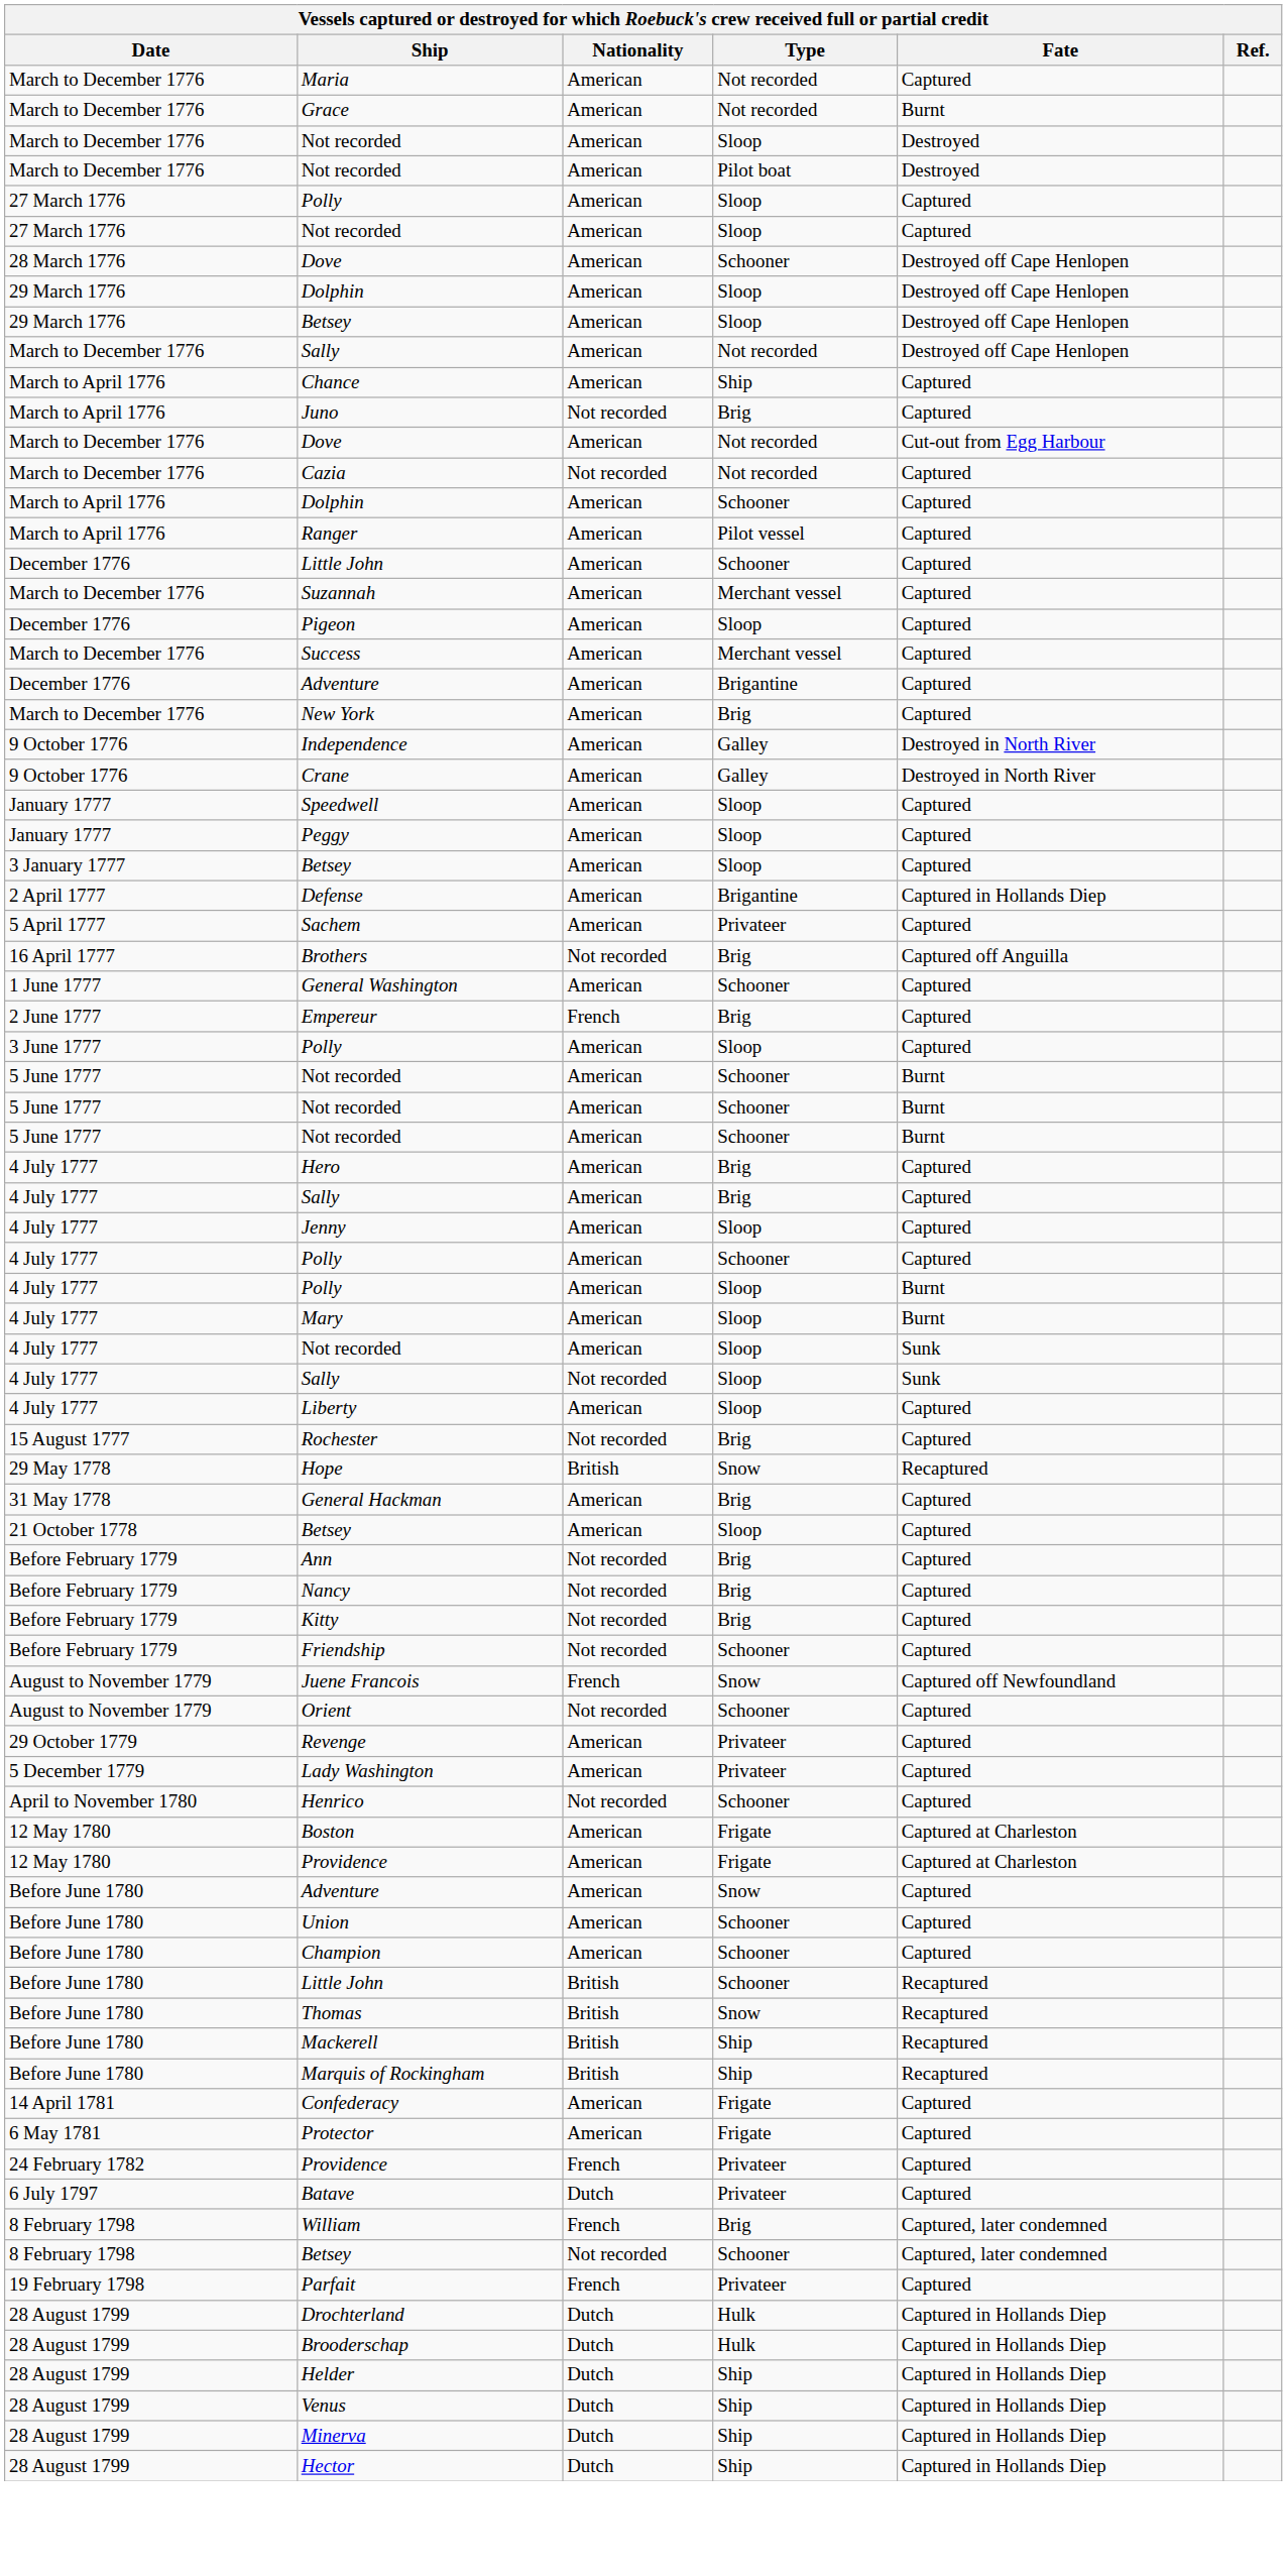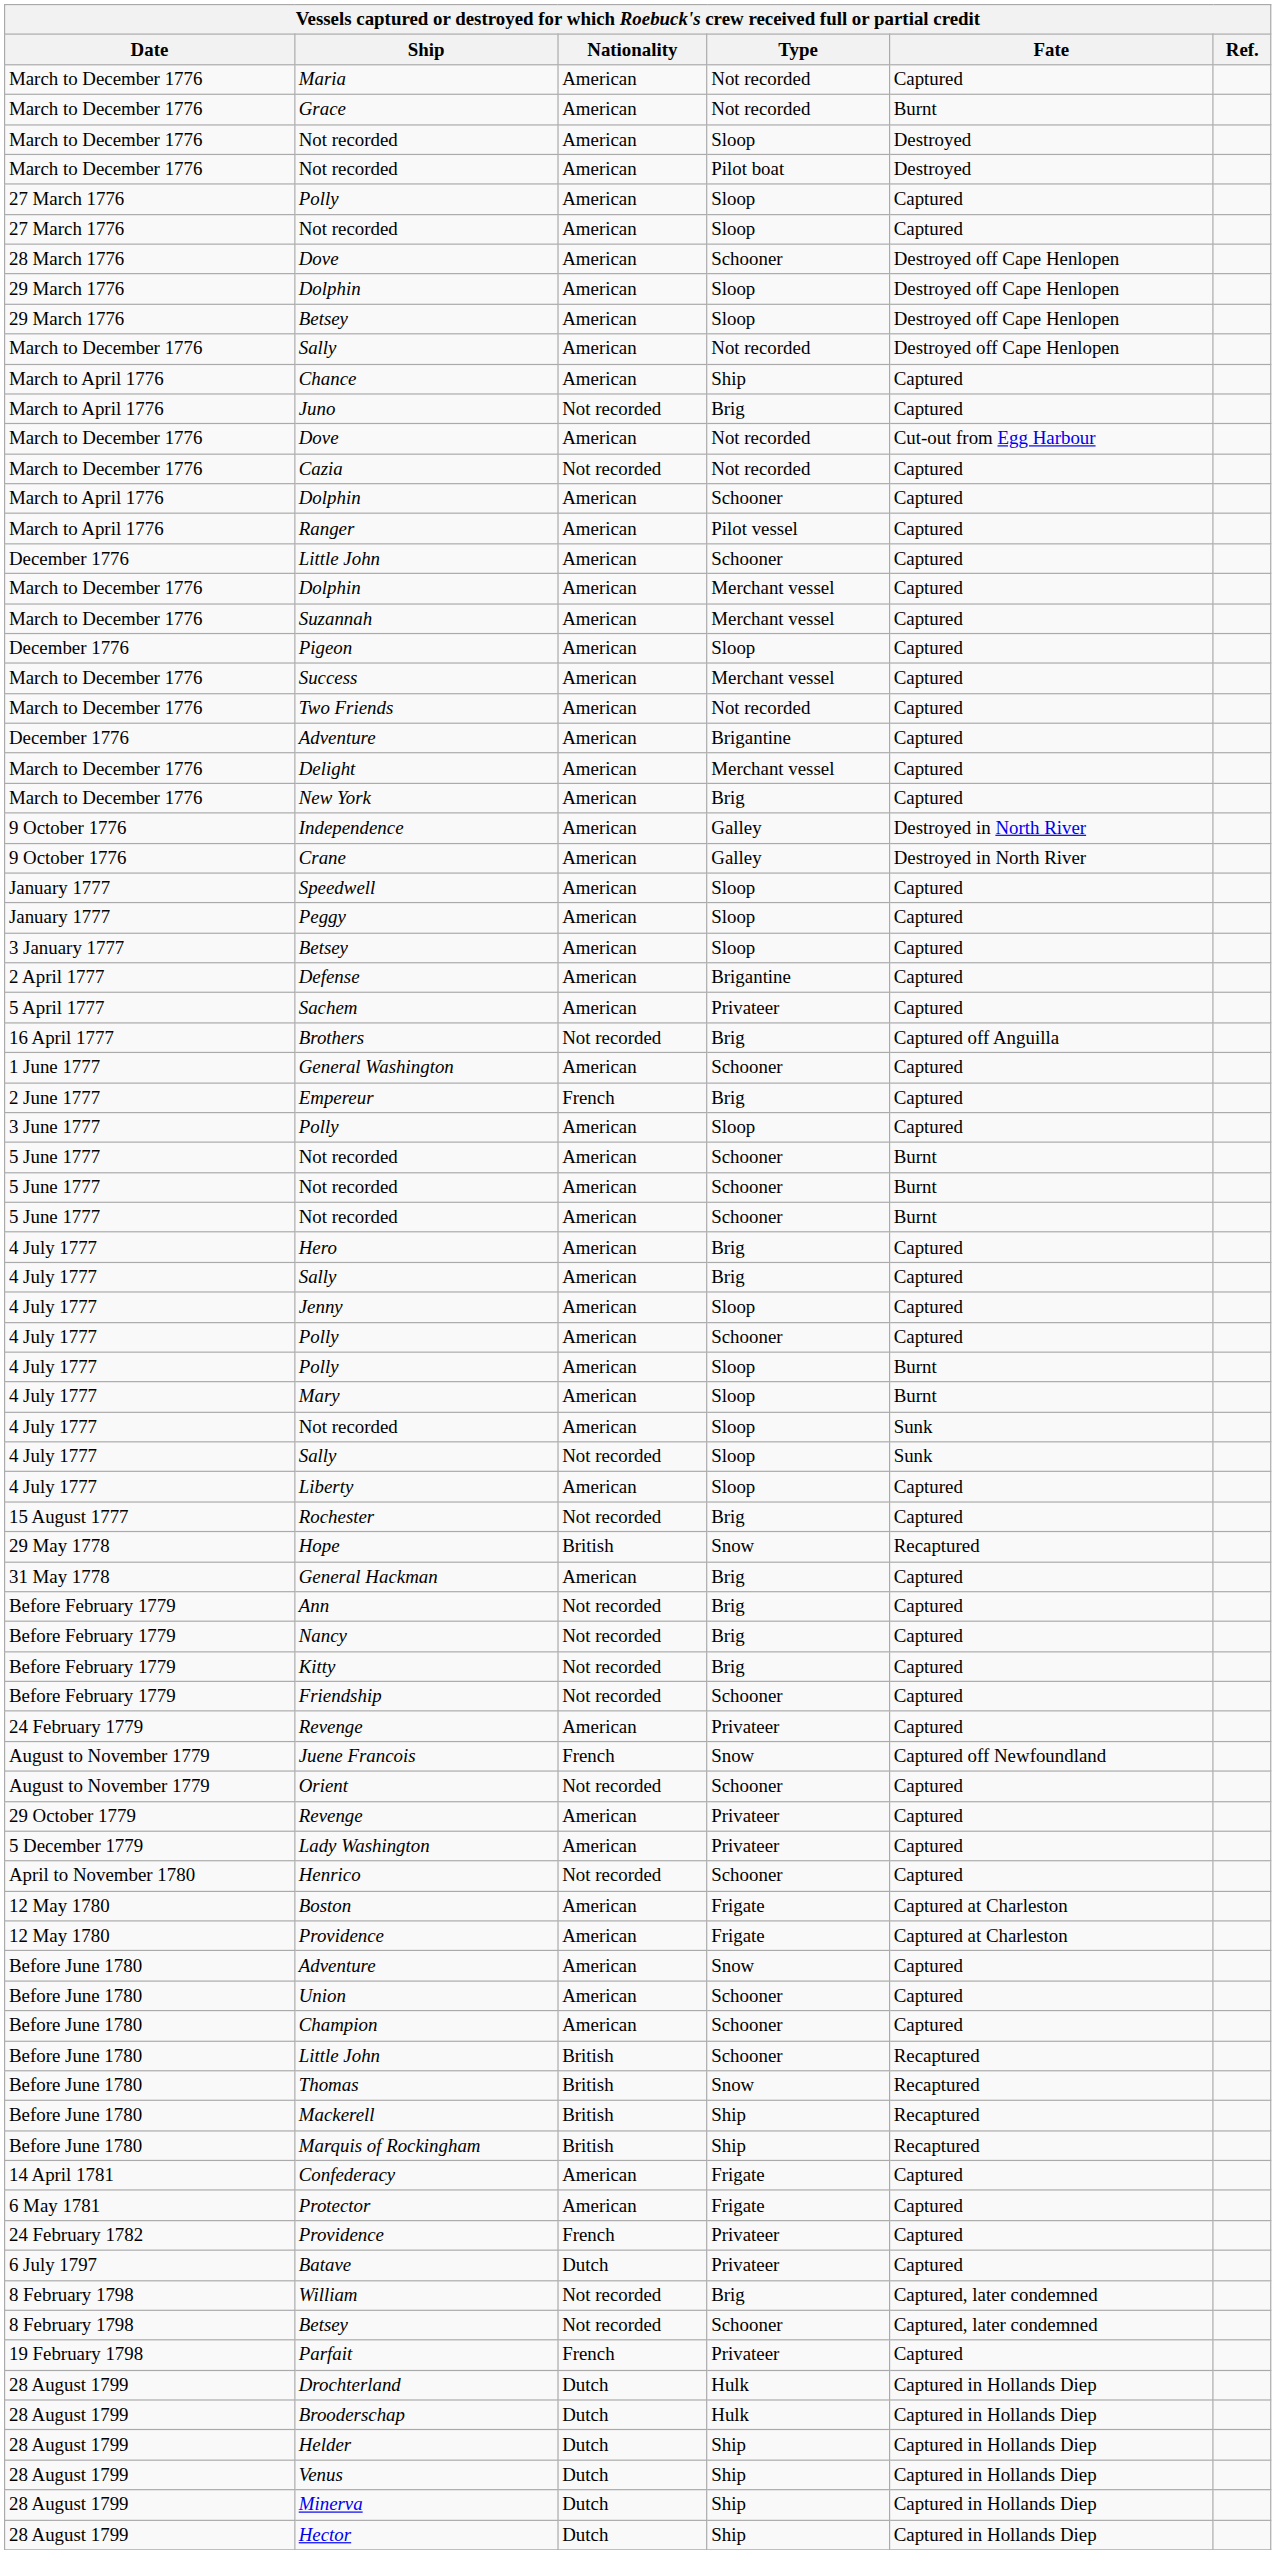+ row: March to December 1776 | Dolphin | American | Merchant vessel | Captured
+ row: March to December 1776 | Two Friends | American | Not recorded | Captured
+ row: March to December 1776 | Delight | American | Merchant vessel | Captured
Defense | Fate: Captured in Hollands Diep -> Captured
- row: 21 October 1778 | Betsey | American | Sloop | Captured
+ row: 24 February 1779 | Revenge | American | Privateer | Captured
William | Nationality: French -> Not recorded
